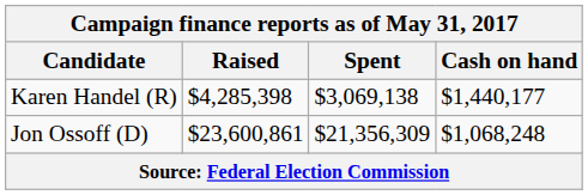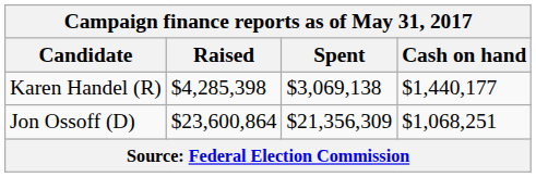Jon Ossoff (D) | Raised: $23,600,861 -> $23,600,864
Jon Ossoff (D) | Cash on hand: $1,068,248 -> $1,068,251
